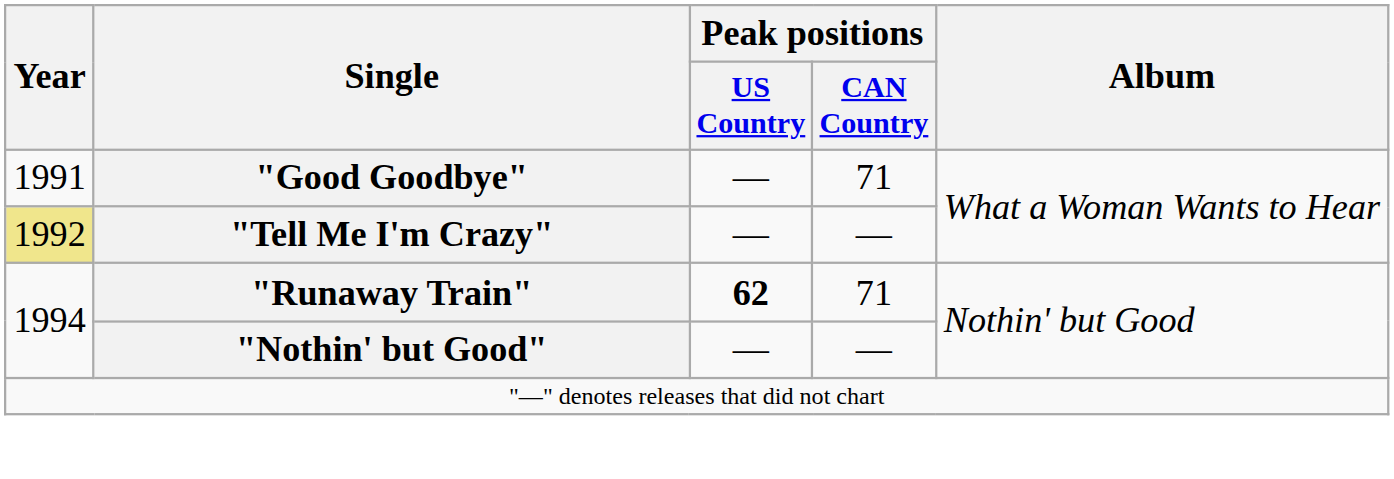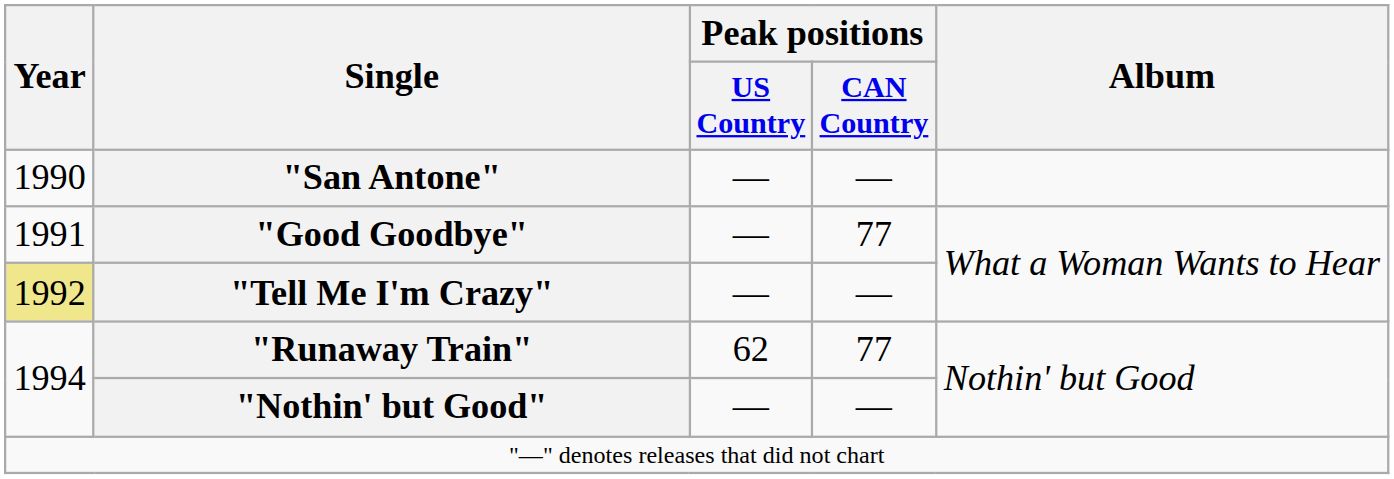+ row: 1990 | "San Antone" | — | —
"Good Goodbye" | Peak positions / CAN Country: 71 -> 77
"Runaway Train" | Peak positions / US Country: bold -> normal
"Runaway Train" | Peak positions / CAN Country: 71 -> 77
